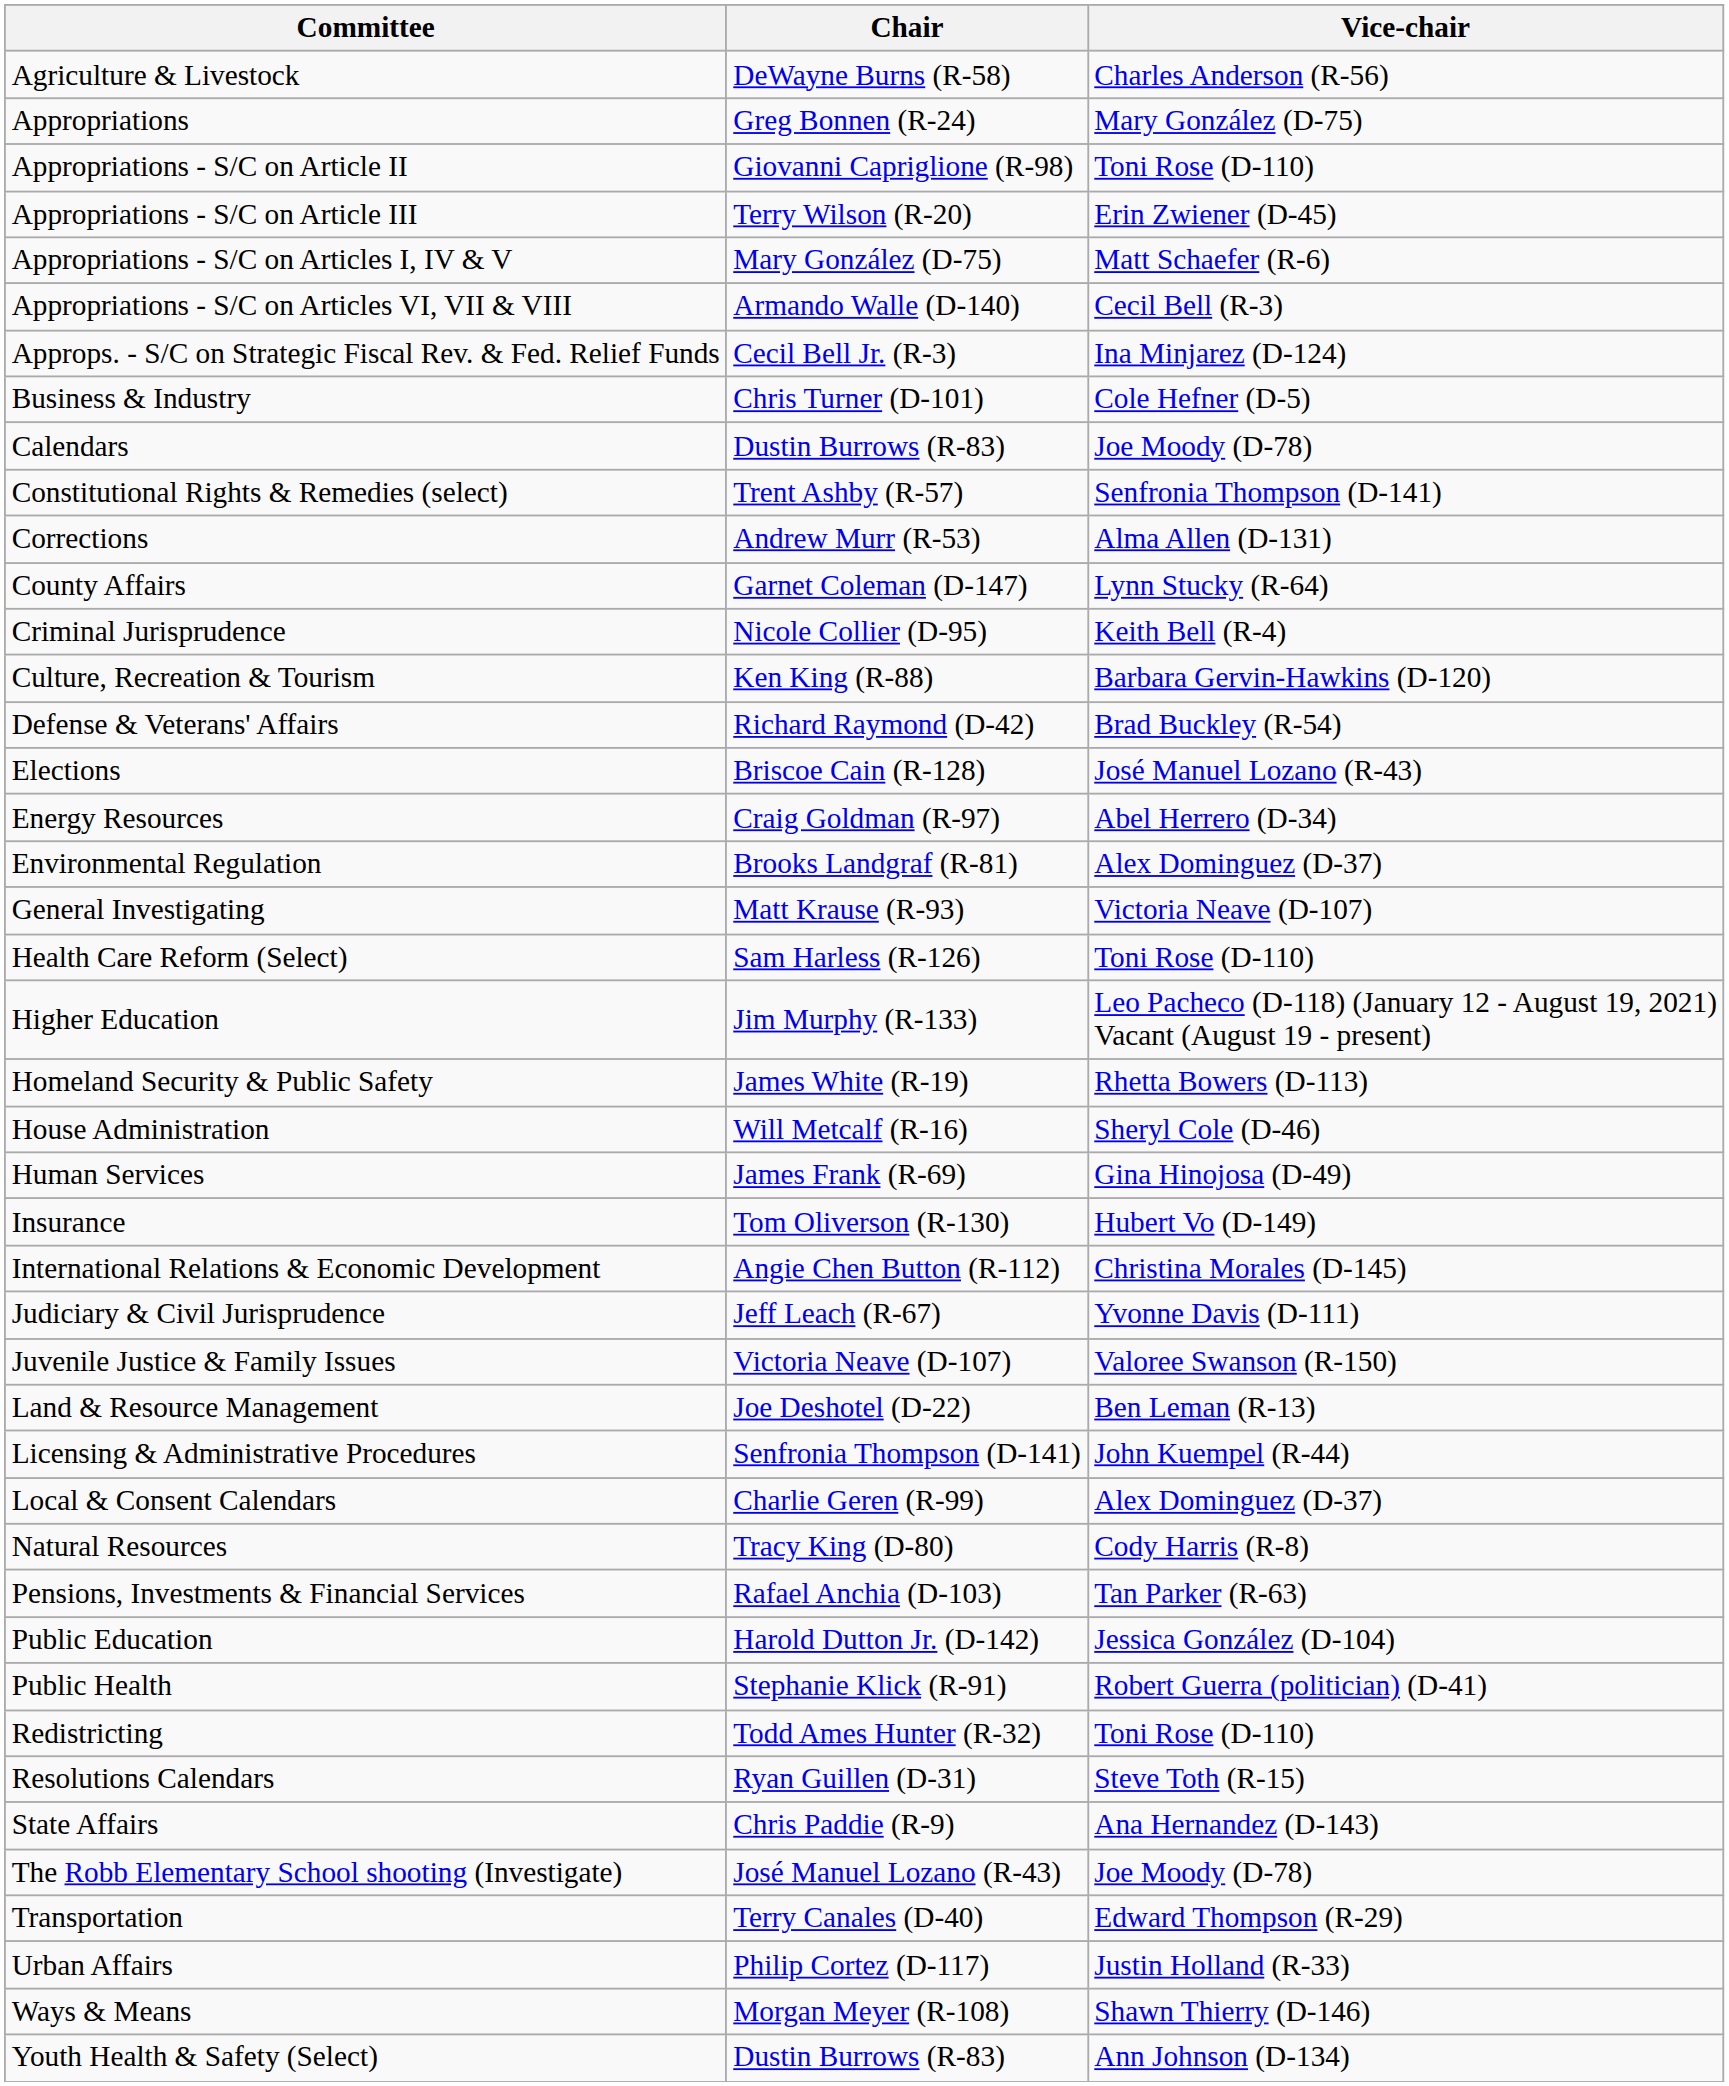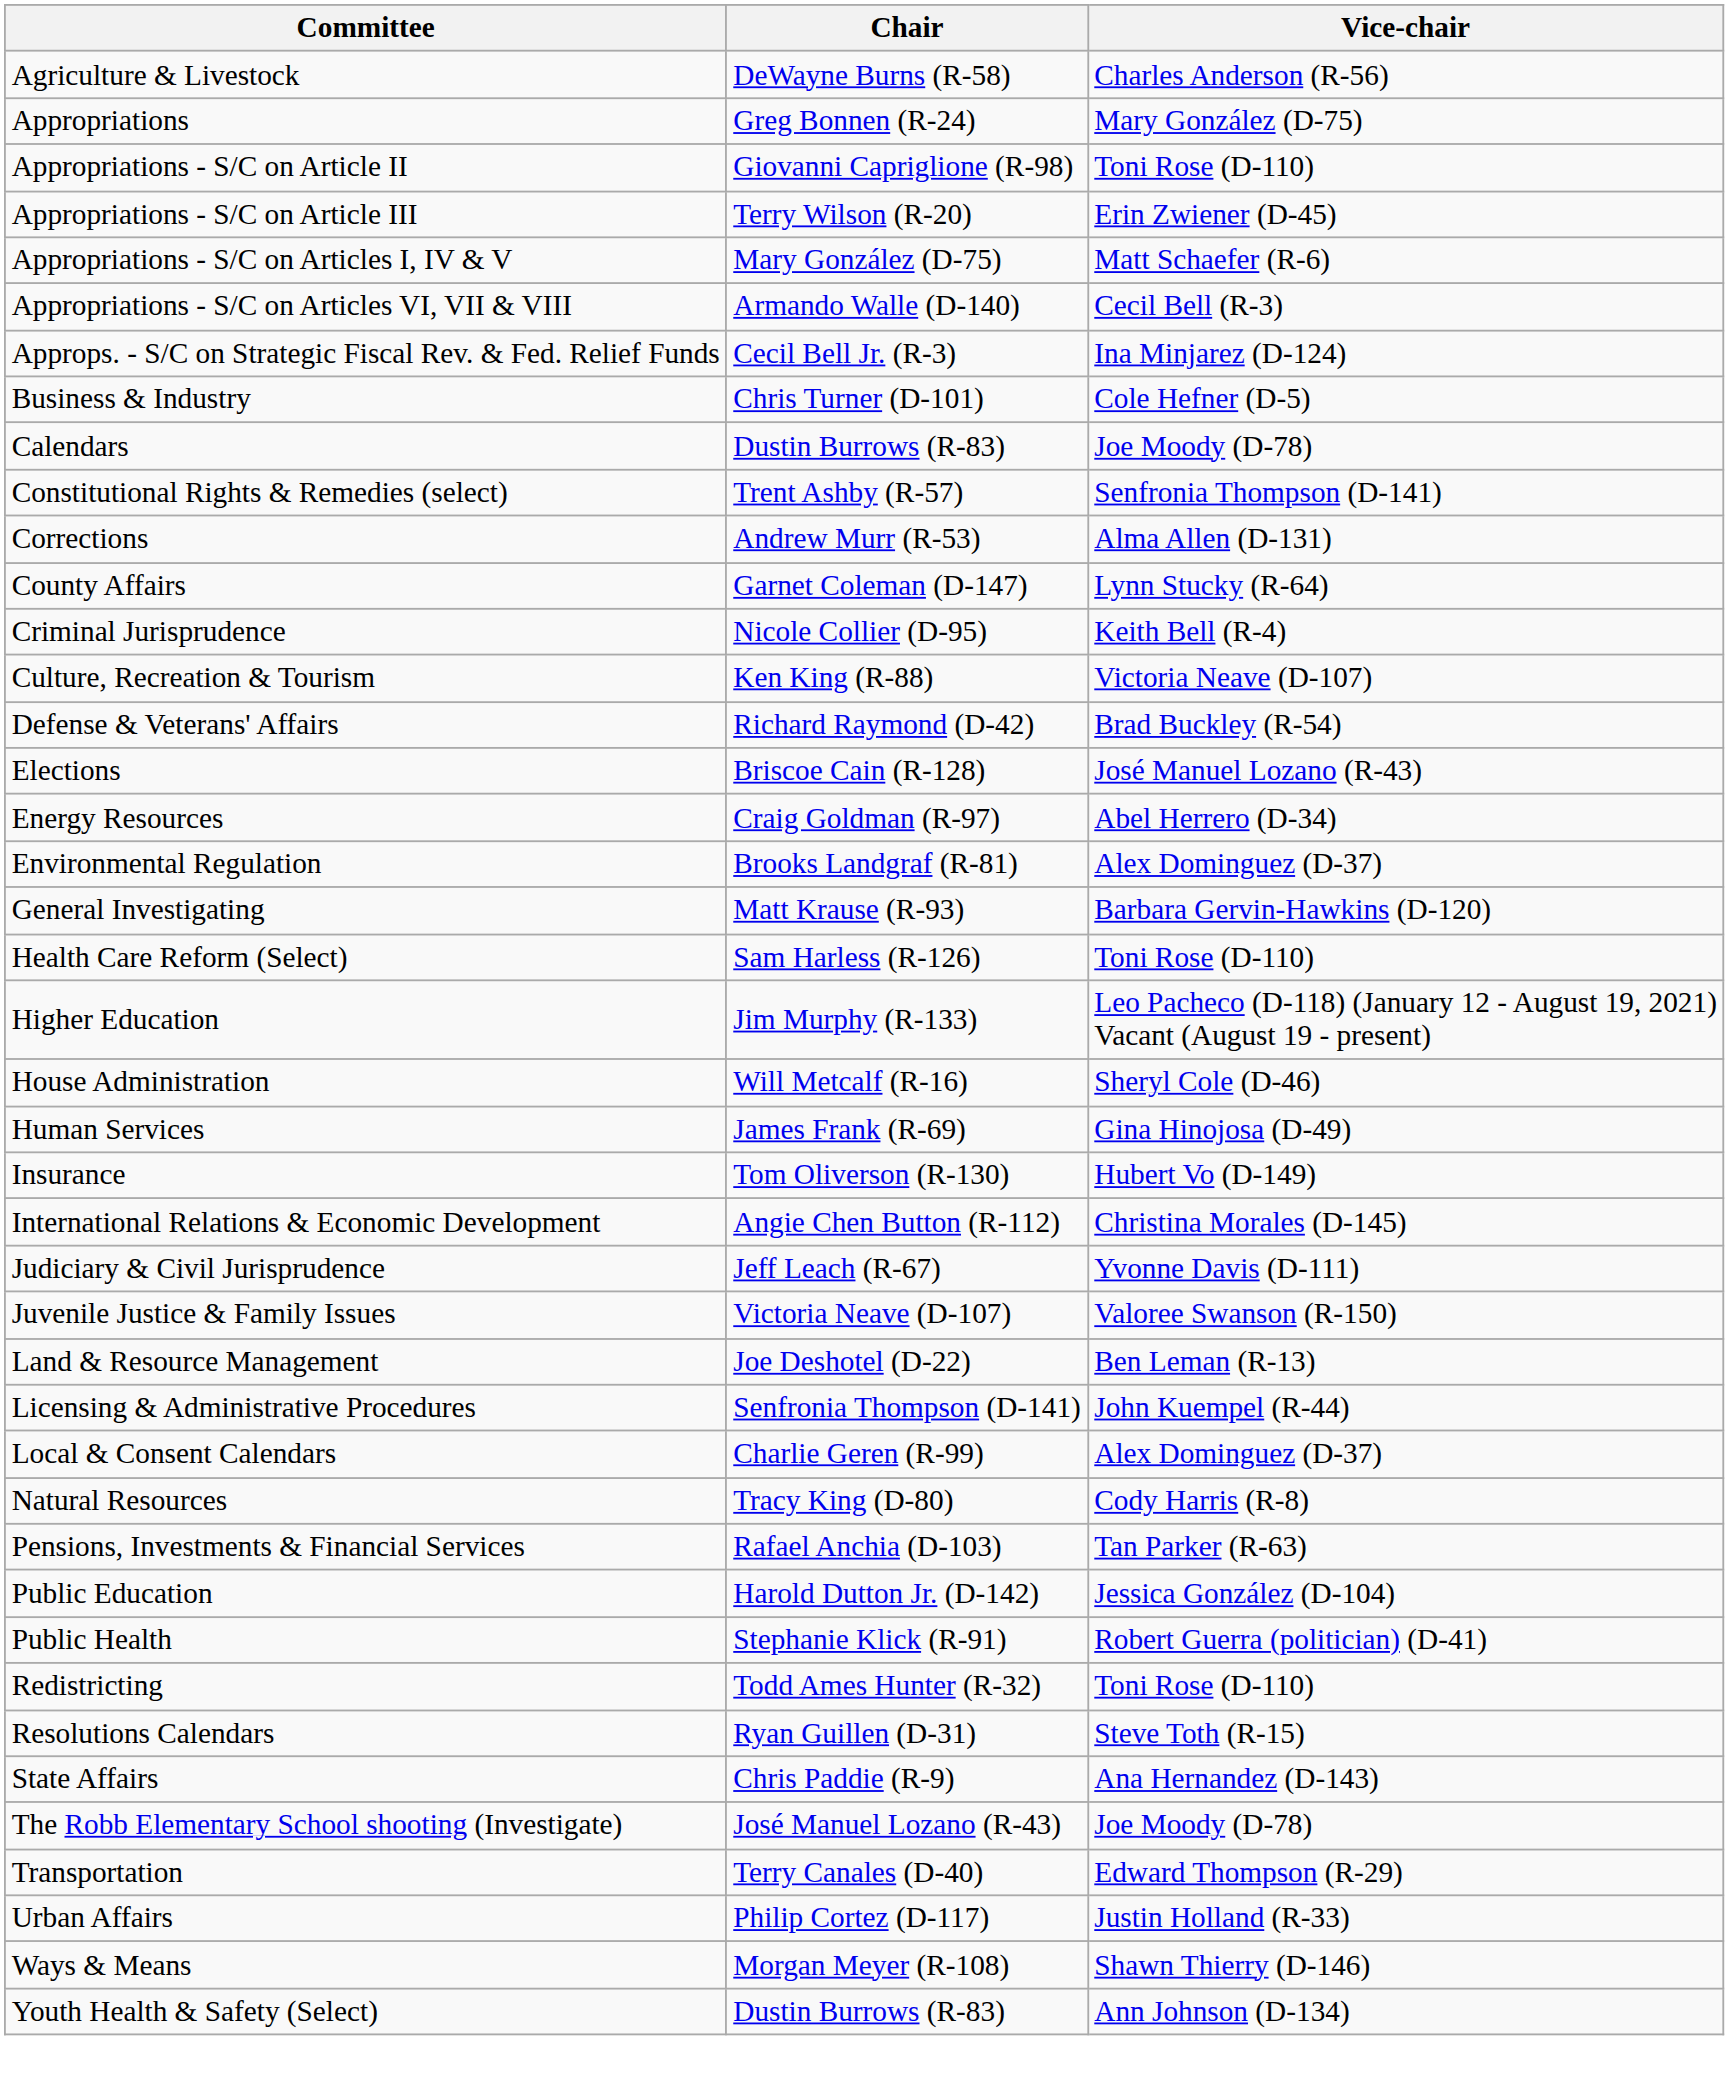Culture, Recreation & Tourism | Vice-chair: Barbara Gervin-Hawkins (D-120) -> Victoria Neave (D-107)
General Investigating | Vice-chair: Victoria Neave (D-107) -> Barbara Gervin-Hawkins (D-120)
- row: Homeland Security & Public Safety | James White (R-19) | Rhetta Bowers (D-113)
